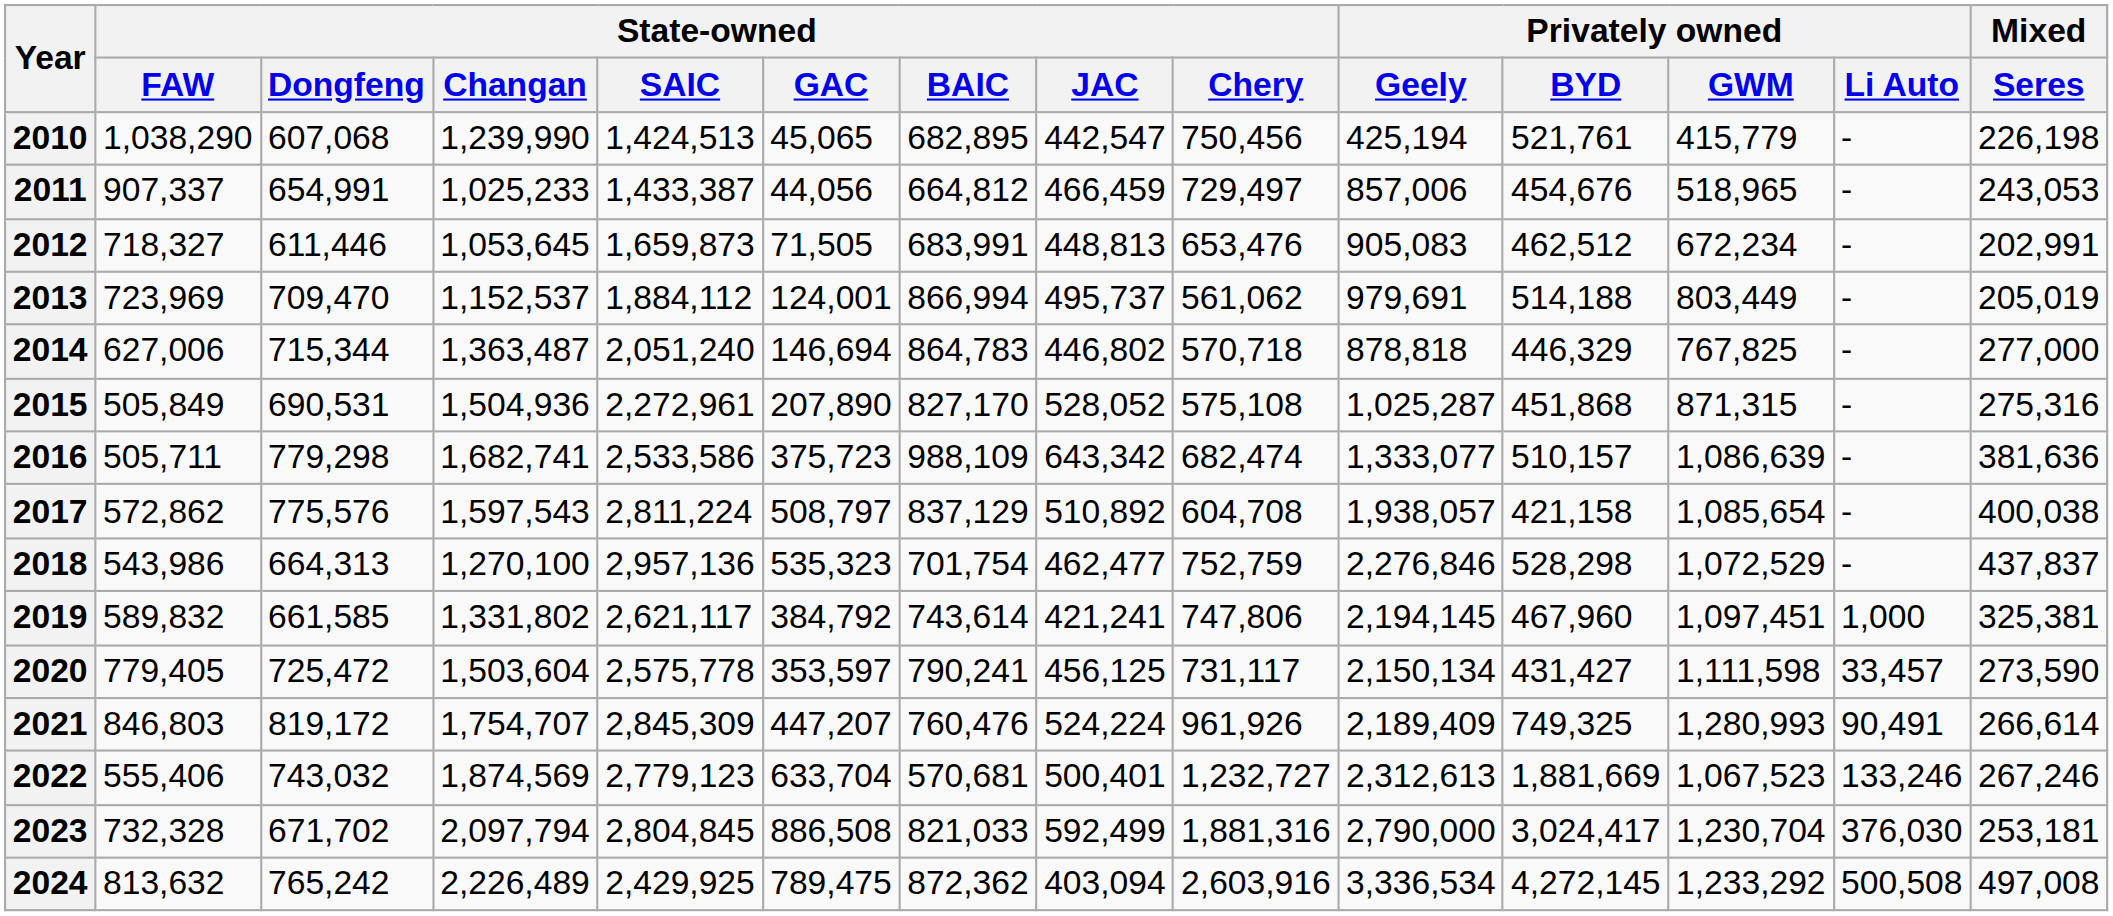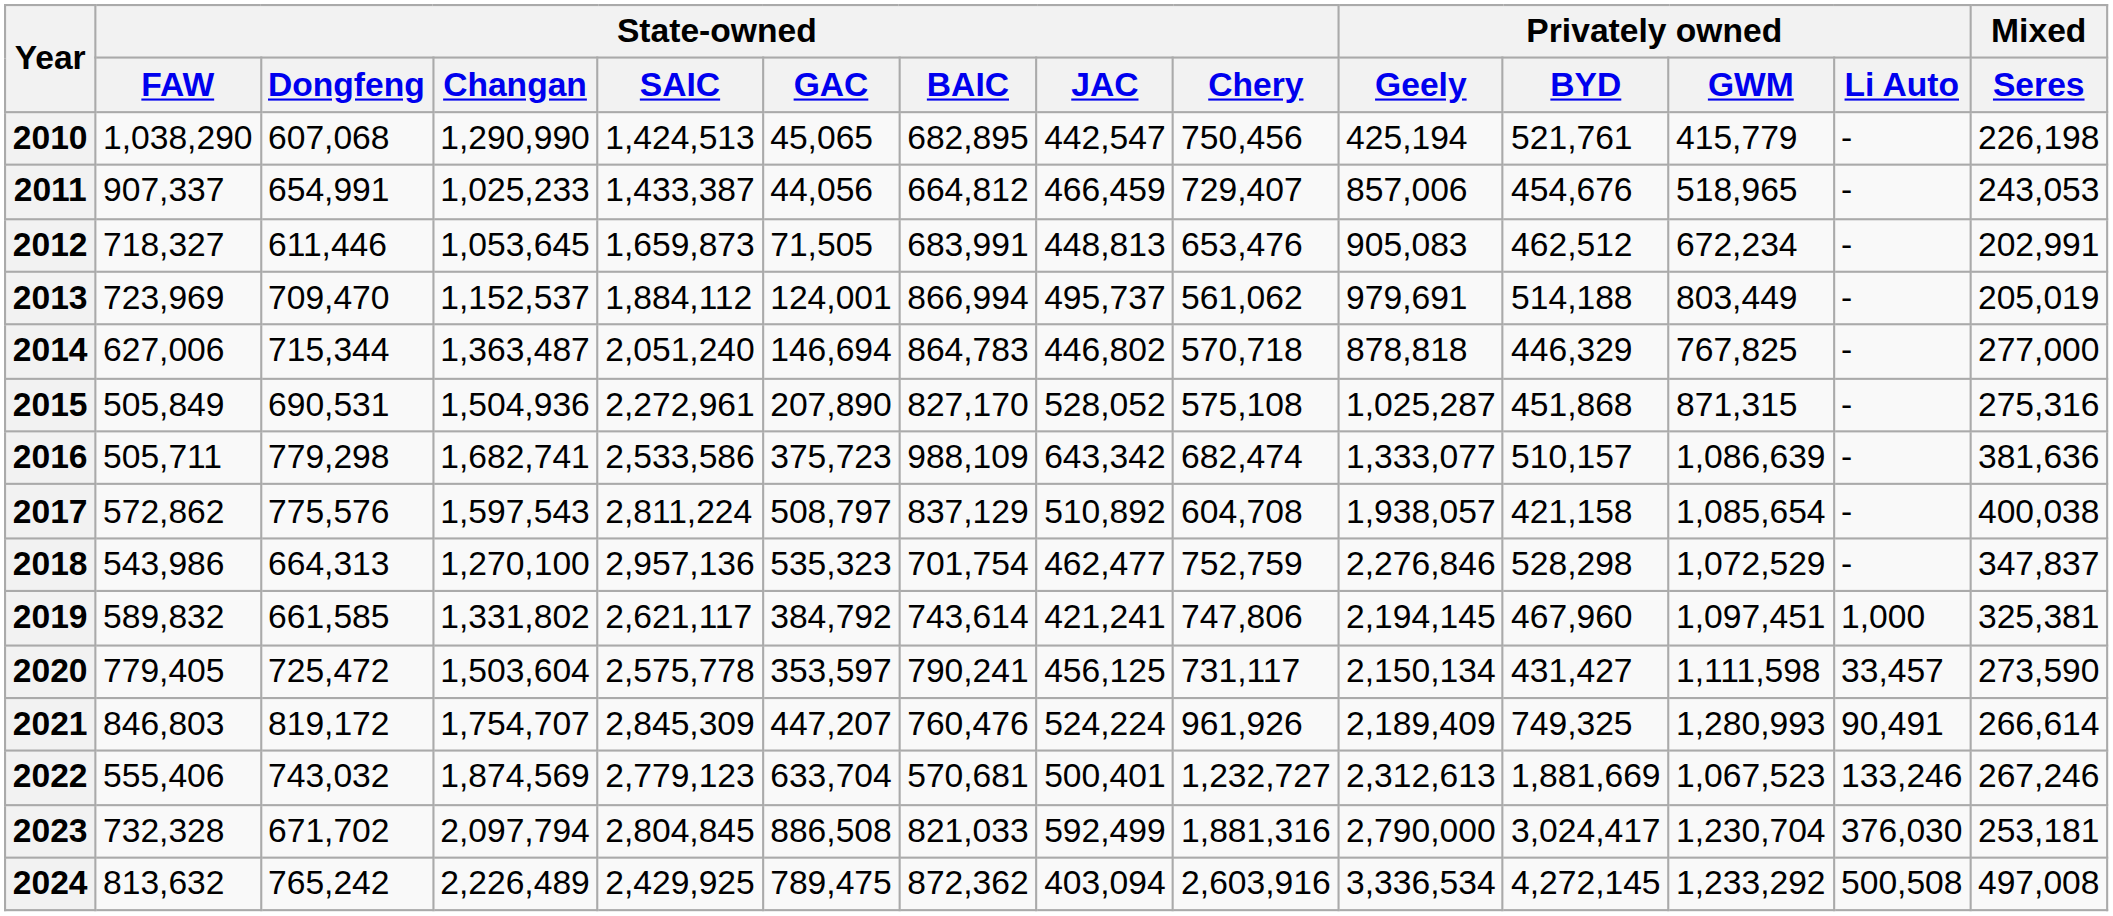2010 | State-owned / Changan: 1,239,990 -> 1,290,990
2011 | State-owned / Chery: 729,497 -> 729,407
2018 | Mixed / Seres: 437,837 -> 347,837
